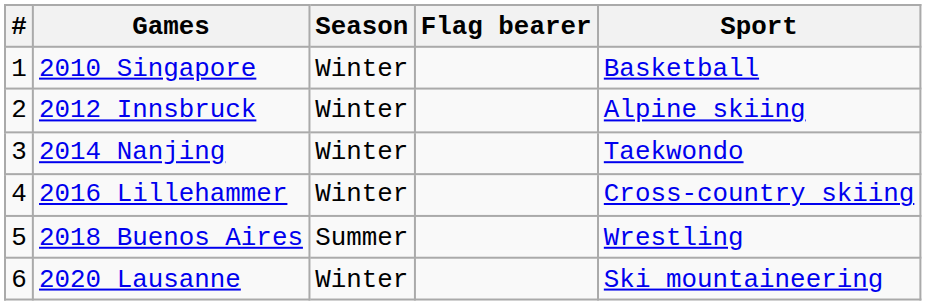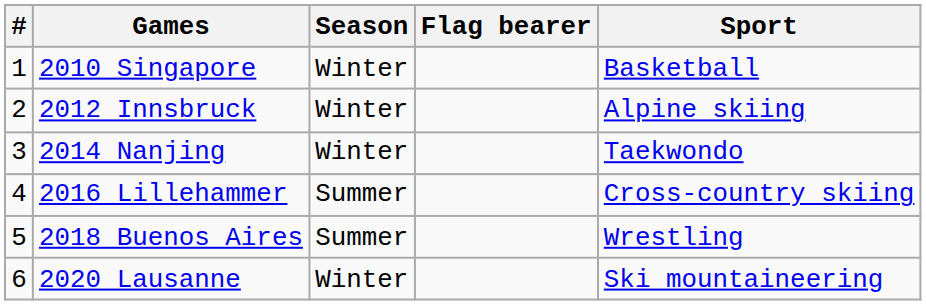2016 Lillehammer | Season: Winter -> Summer
